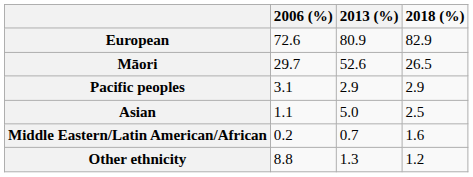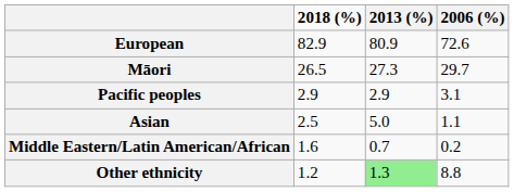columns swapped: 2006 (%) <-> 2018 (%)
Māori | 2013 (%): 52.6 -> 27.3
Other ethnicity | 2013 (%): no background -> lightgreen background
